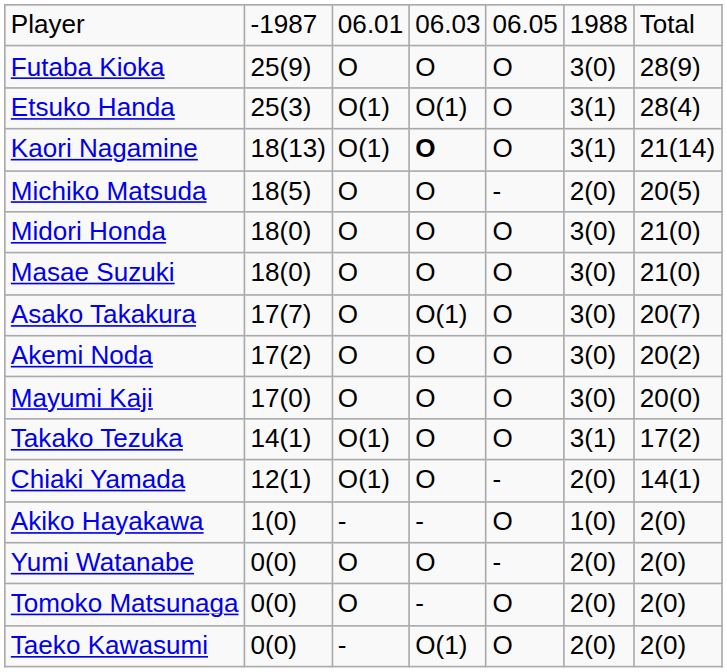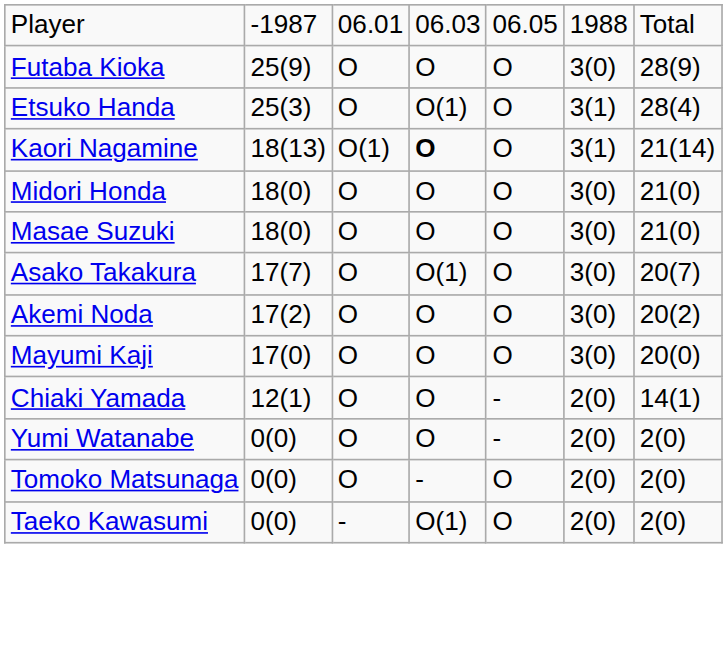Etsuko Handa | column 3: O(1) -> O
- row: Michiko Matsuda | 18(5) | O | O | - | 2(0) | 20(5)
- row: Takako Tezuka | 14(1) | O(1) | O | O | 3(1) | 17(2)
Chiaki Yamada | column 3: O(1) -> O
- row: Akiko Hayakawa | 1(0) | - | - | O | 1(0) | 2(0)
